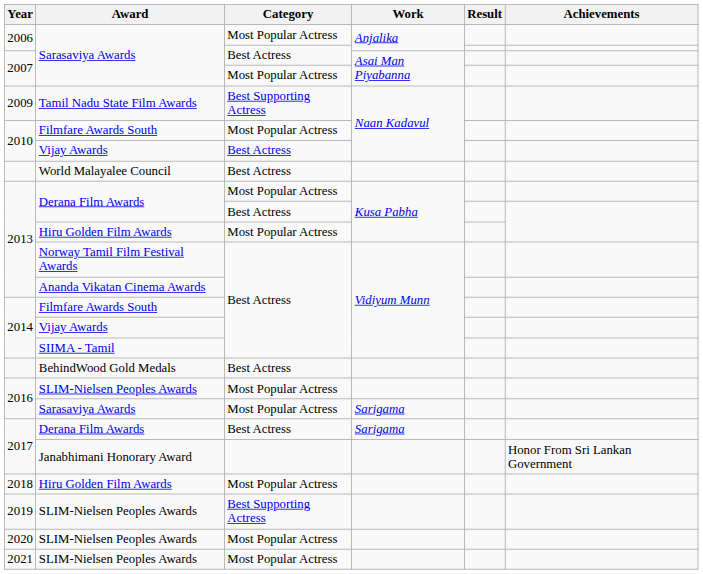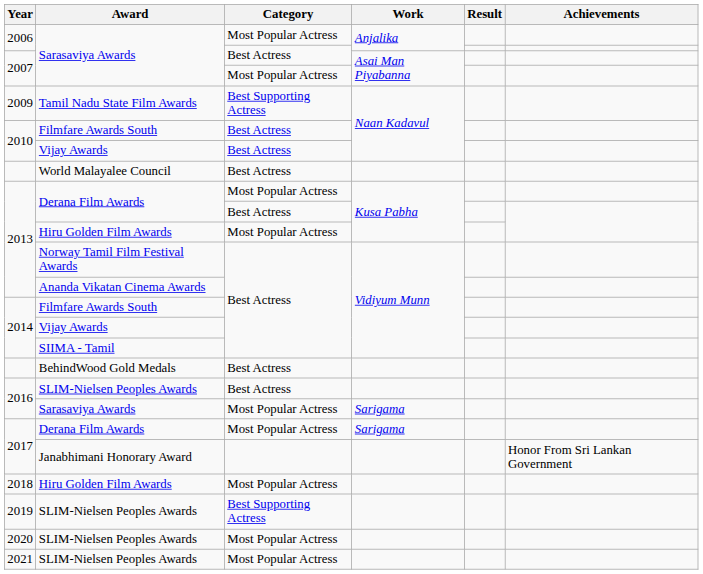2010 / Filmfare Awards South | Category: Most Popular Actress -> Best Actress
2016 / SLIM-Nielsen Peoples Awards | Category: Most Popular Actress -> Best Actress
2017 / Derana Film Awards | Category: Best Actress -> Most Popular Actress
